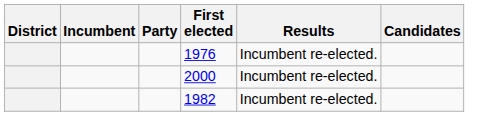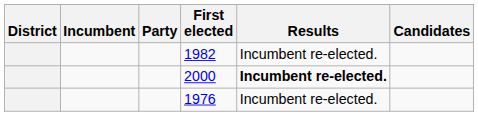rows swapped: 1982 <-> 1976
2000 | Results: normal -> bold
